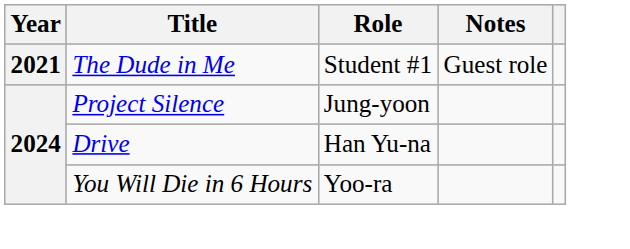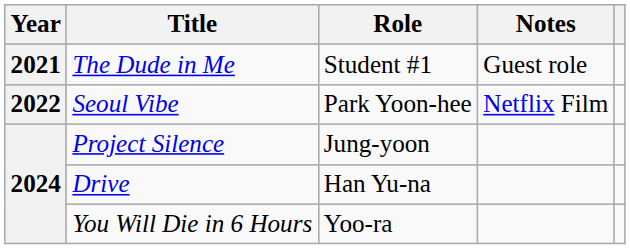+ row: 2022 | Seoul Vibe | Park Yoon-hee | Netflix Film
